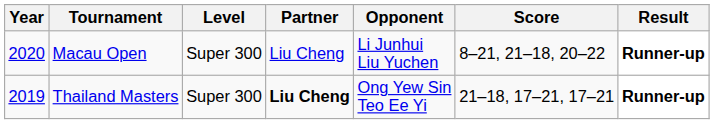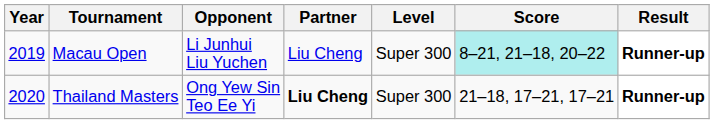columns swapped: Level <-> Opponent
Macau Open | Year: 2020 -> 2019
Macau Open | Score: no background -> paleturquoise background
Thailand Masters | Year: 2019 -> 2020
